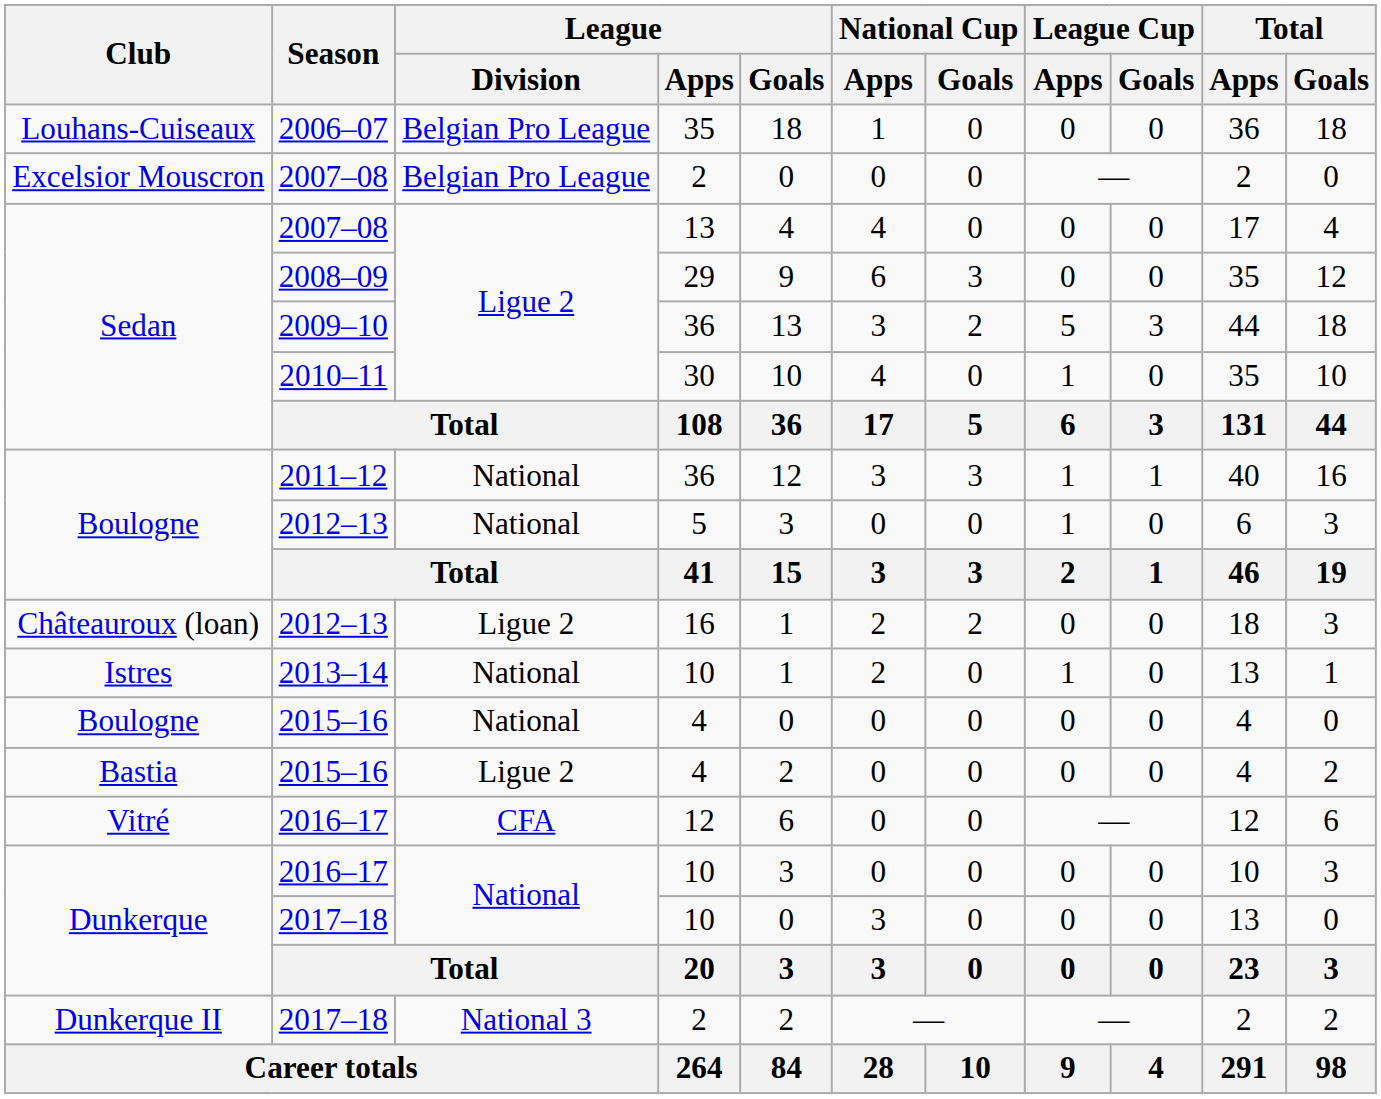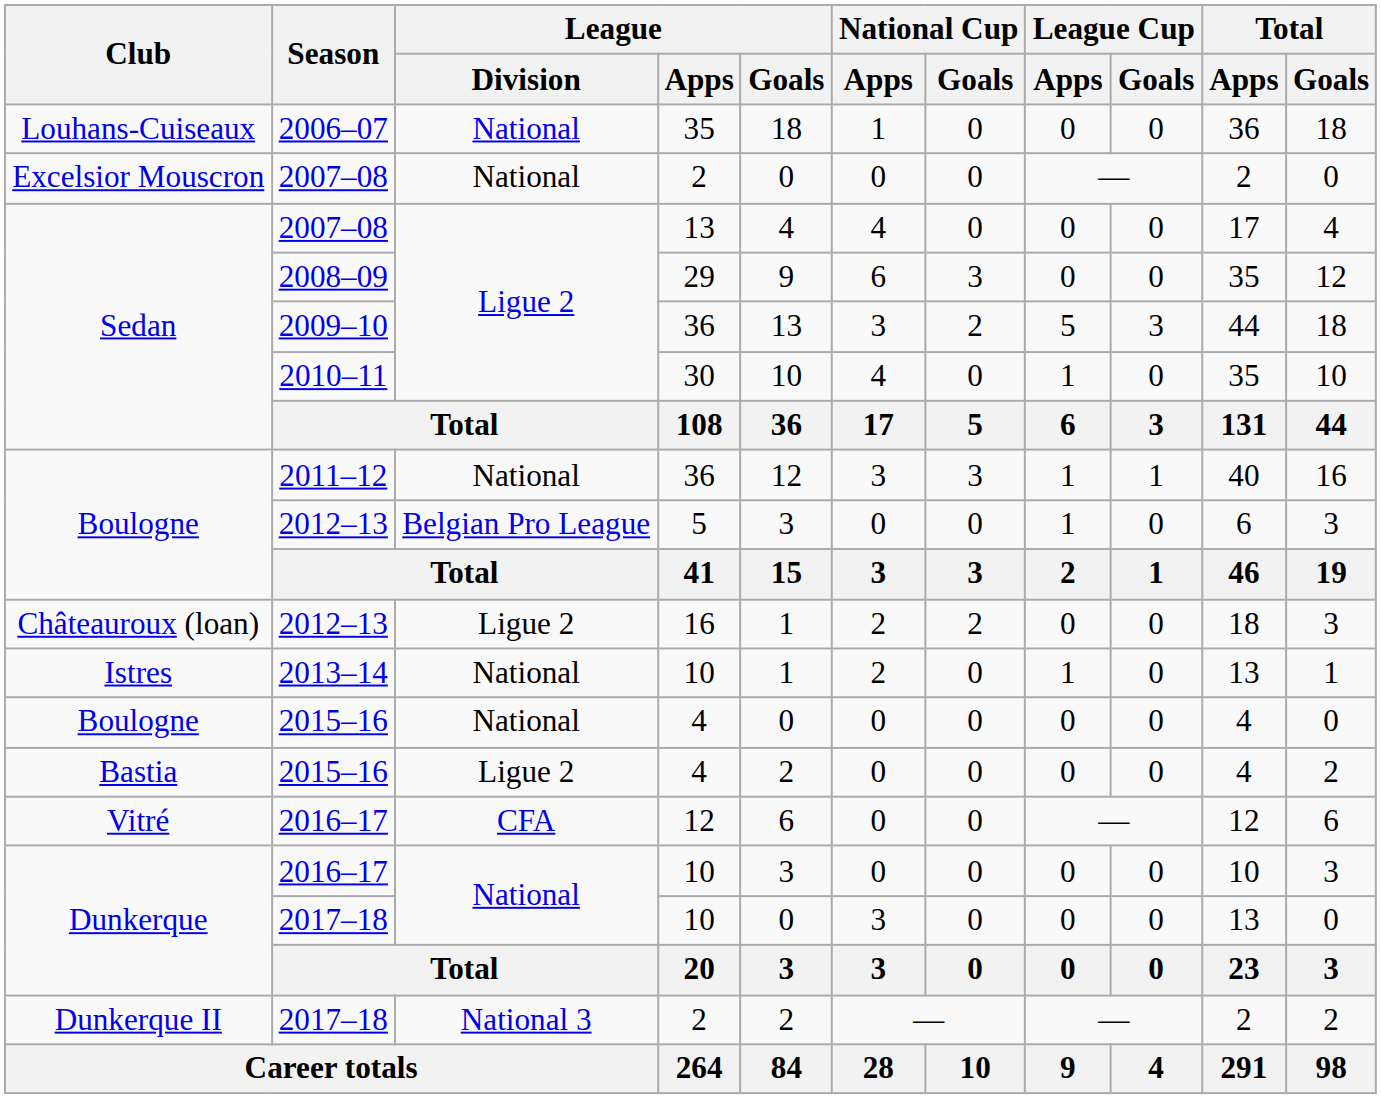2006–07 | League / Division: Belgian Pro League -> National
Excelsior Mouscron / 2007–08 | League / Division: Belgian Pro League -> National
Boulogne / 2012–13 | League / Division: National -> Belgian Pro League
